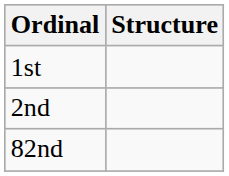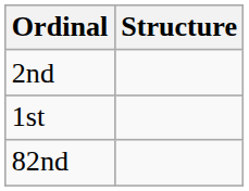rows swapped: 1st <-> 2nd
